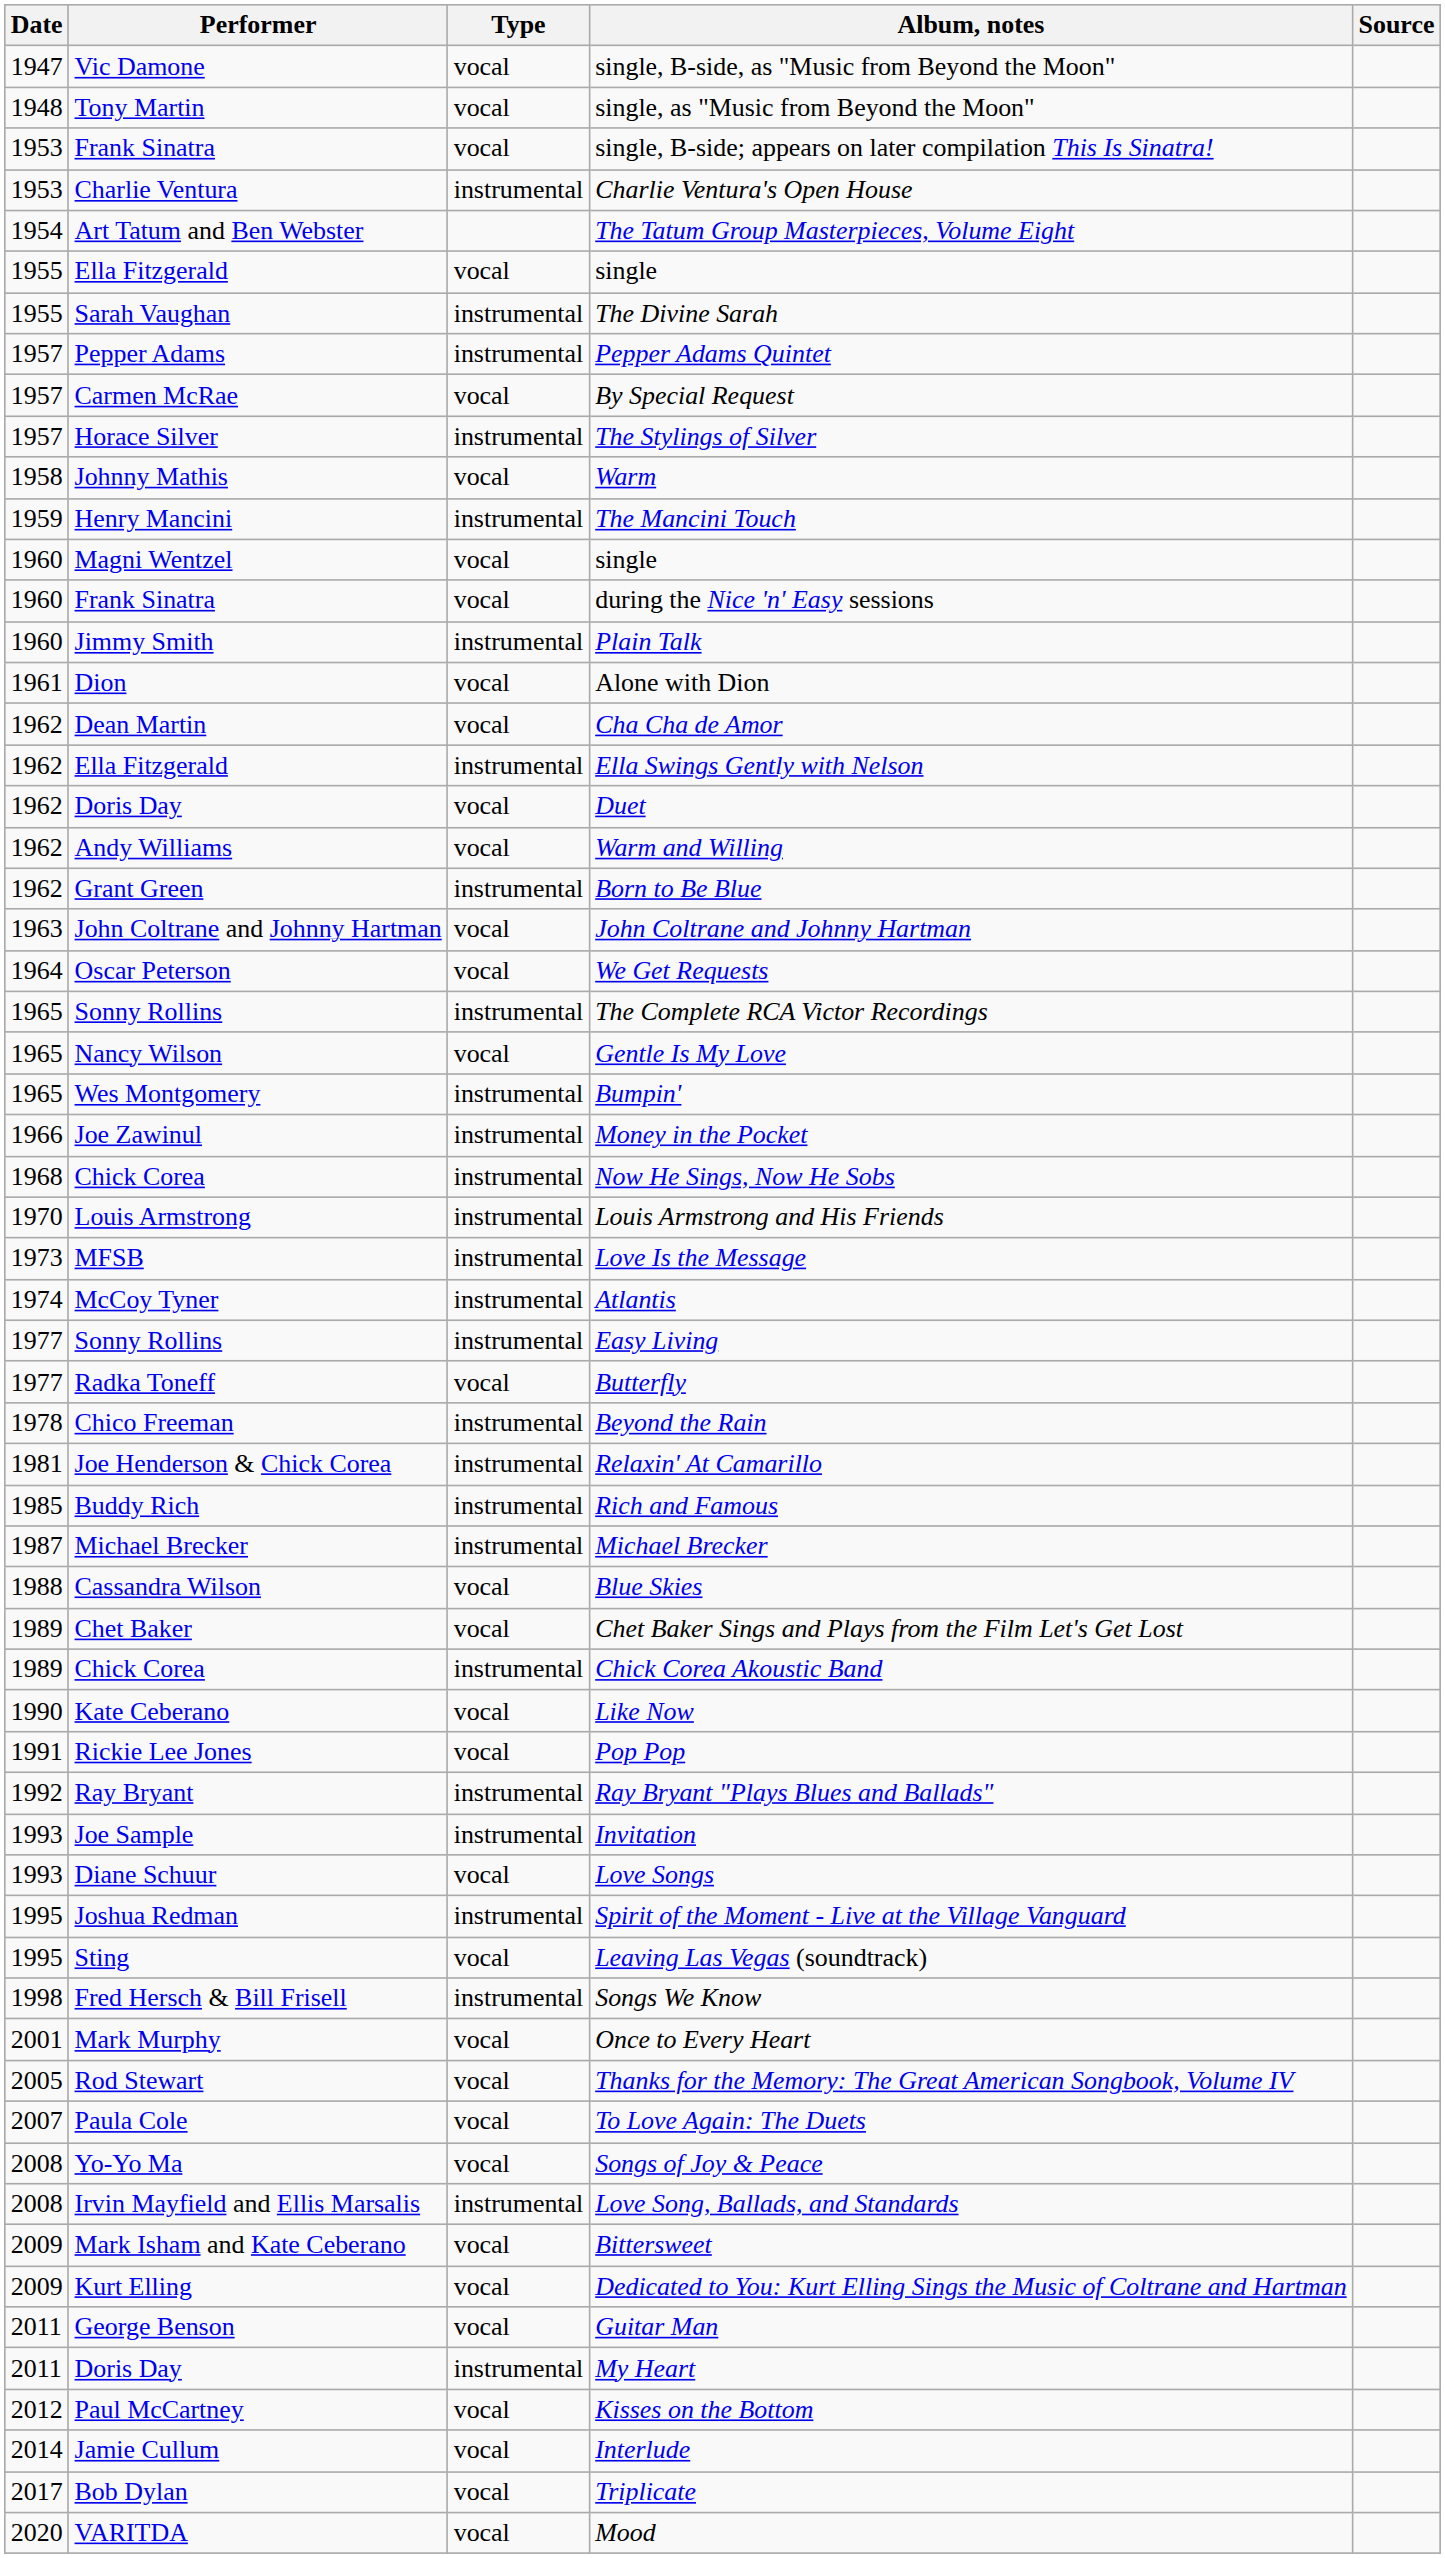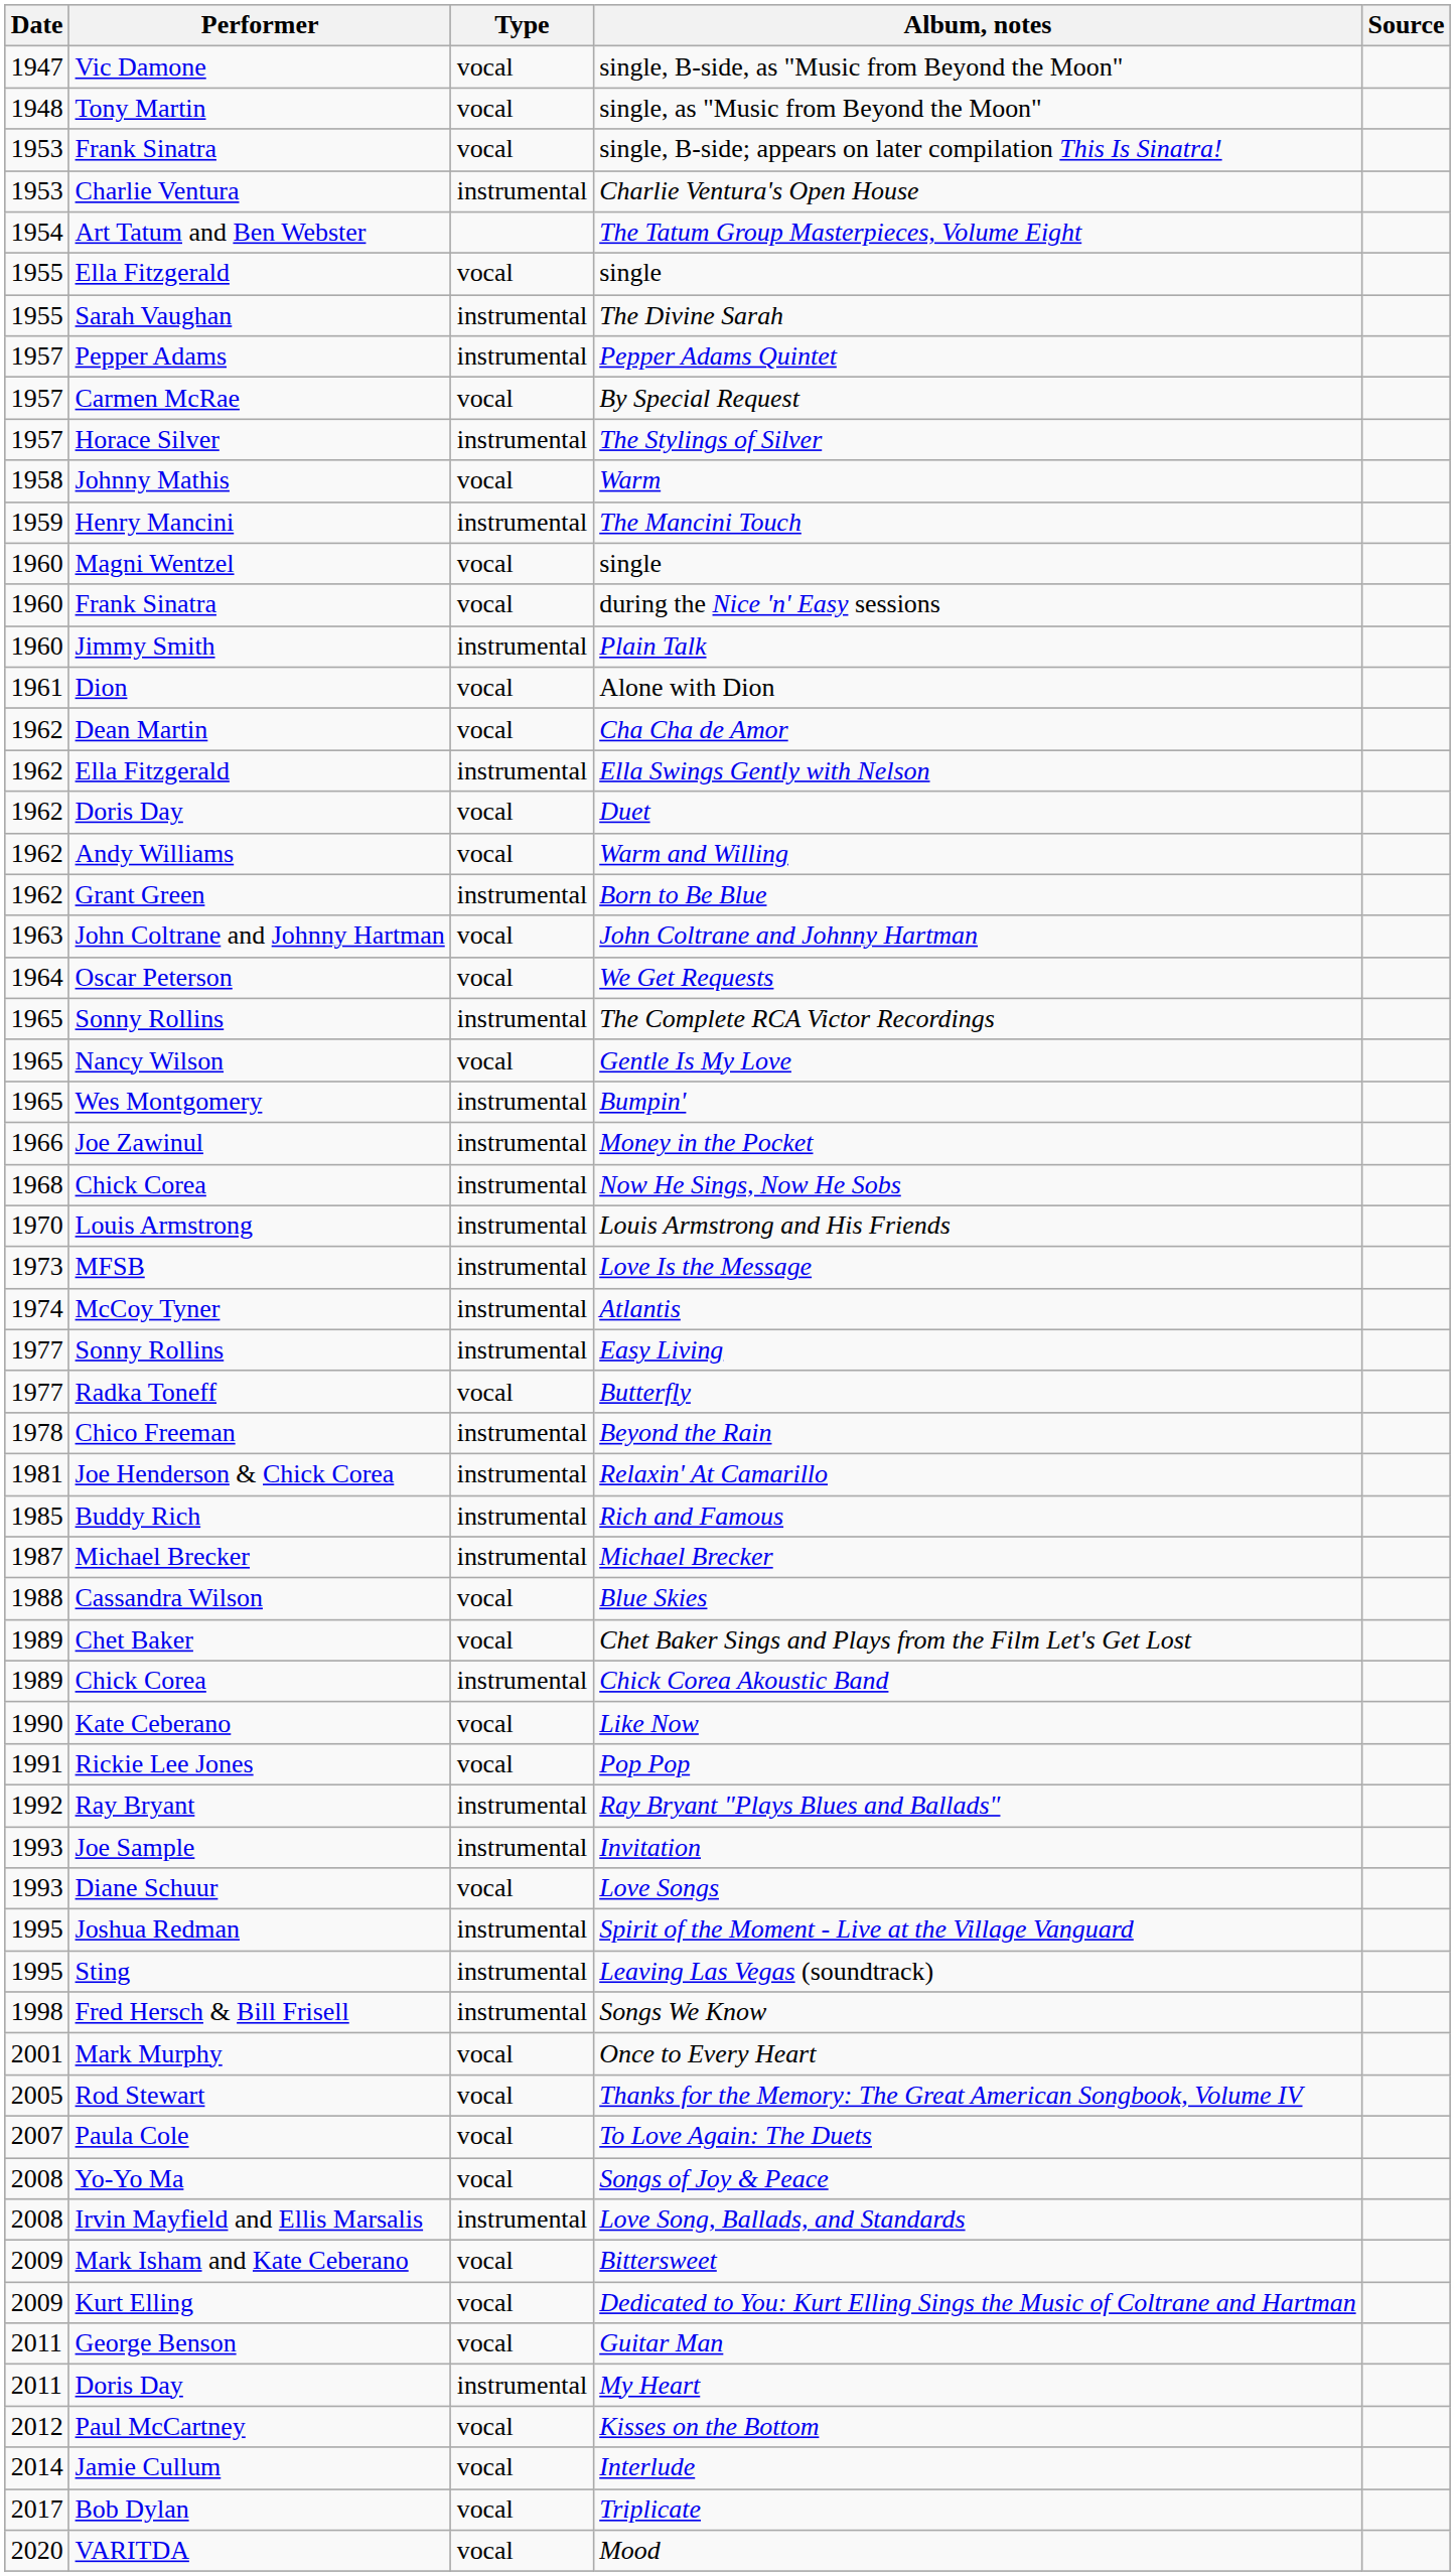Leaving Las Vegas (soundtrack) | Type: vocal -> instrumental
